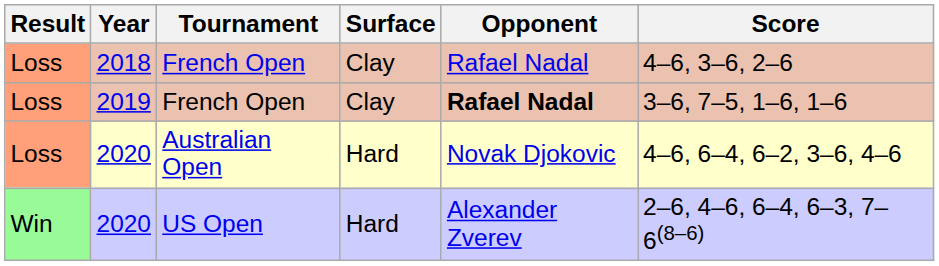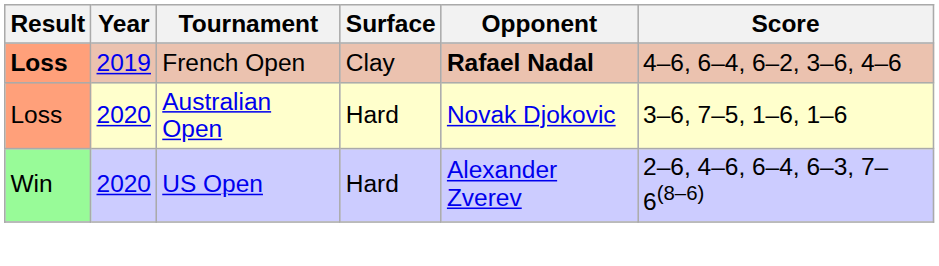- row: Loss | 2018 | French Open | Clay | Rafael Nadal | 4–6, 3–6, 2–6
2019 | Result: normal -> bold
2019 | Score: 3–6, 7–5, 1–6, 1–6 -> 4–6, 6–4, 6–2, 3–6, 4–6
2020 / Australian Open | Score: 4–6, 6–4, 6–2, 3–6, 4–6 -> 3–6, 7–5, 1–6, 1–6
